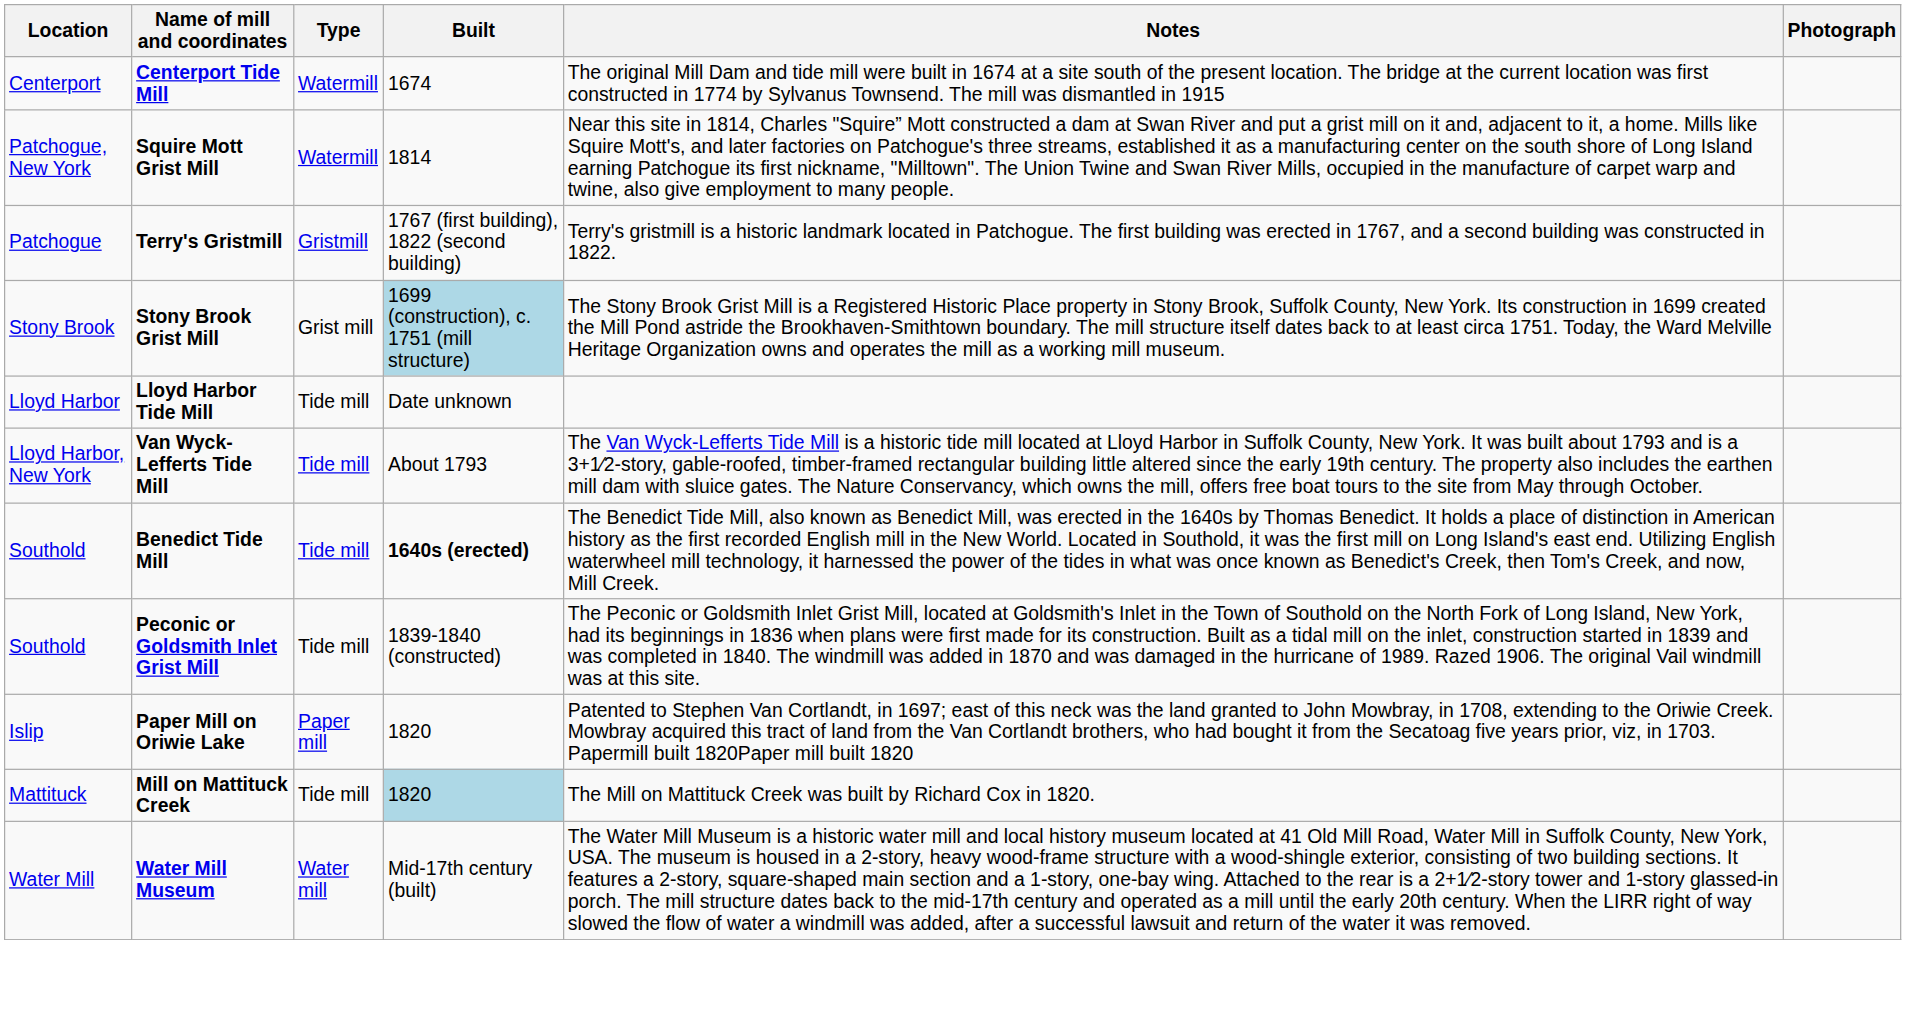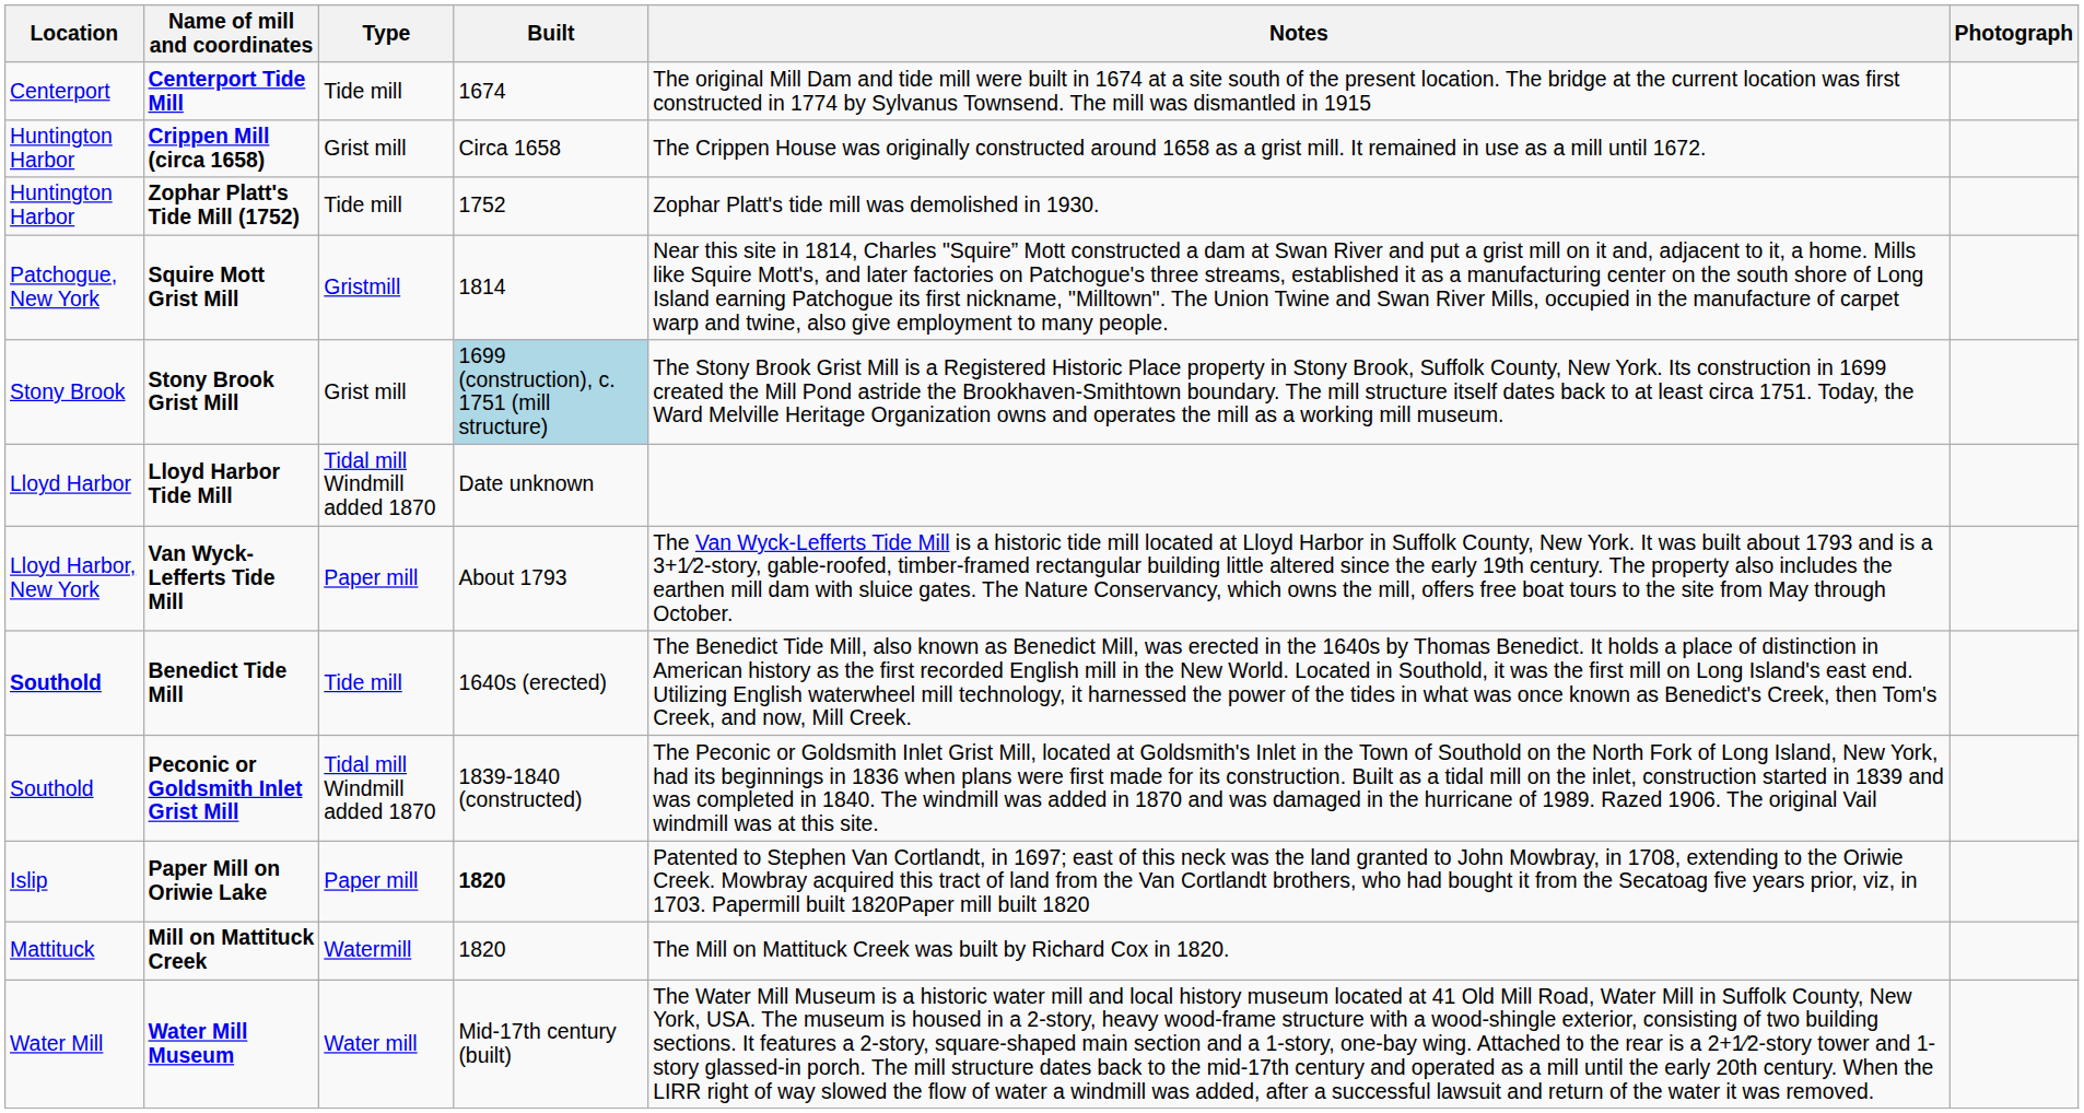Centerport Tide Mill | Type: Watermill -> Tide mill
+ row: Huntington Harbor | Crippen Mill (circa 1658) | Grist mill | Circa 1658 | The Crippen House was originally constructed around 1658 as a grist mill. It remained in use as a mill until 1672.
+ row: Huntington Harbor | Zophar Platt's Tide Mill (1752) | Tide mill | 1752 | Zophar Platt's tide mill was demolished in 1930.
Squire Mott Grist Mill | Type: Watermill -> Gristmill
- row: Patchogue | Terry's Gristmill | Gristmill | 1767 (first building), 1822 (second building) | Terry's gristmill is a historic landmark located in Patchogue. The first building was erected in 1767, and a second building was constructed in 1822.
Lloyd Harbor Tide Mill | Type: Tide mill -> Tidal mill Windmill added 1870
Van Wyck-Lefferts Tide Mill | Type: Tide mill -> Paper mill
Benedict Tide Mill | Location: normal -> bold
Benedict Tide Mill | Built: bold -> normal
Peconic or Goldsmith Inlet Grist Mill | Type: Tide mill -> Tidal mill Windmill added 1870
Paper Mill on Oriwie Lake | Built: normal -> bold
Mill on Mattituck Creek | Type: Tide mill -> Watermill
Mill on Mattituck Creek | Built: lightblue background -> no background
